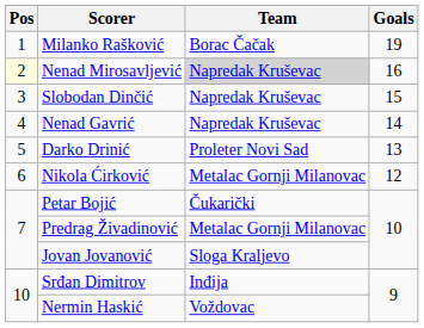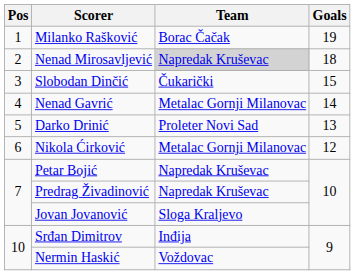Nenad Mirosavljević | Pos: lightyellow background -> no background
Nenad Mirosavljević | Goals: 16 -> 18
Slobodan Dinčić | Team: Napredak Kruševac -> Čukarički
Nenad Gavrić | Team: Napredak Kruševac -> Metalac Gornji Milanovac
Petar Bojić | Team: Čukarički -> Napredak Kruševac
Predrag Živadinović | Team: Metalac Gornji Milanovac -> Napredak Kruševac
